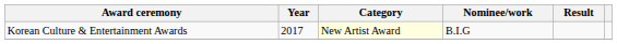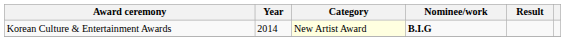Korean Culture & Entertainment Awards | Year: 2017 -> 2014
Korean Culture & Entertainment Awards | Nominee/work: normal -> bold
